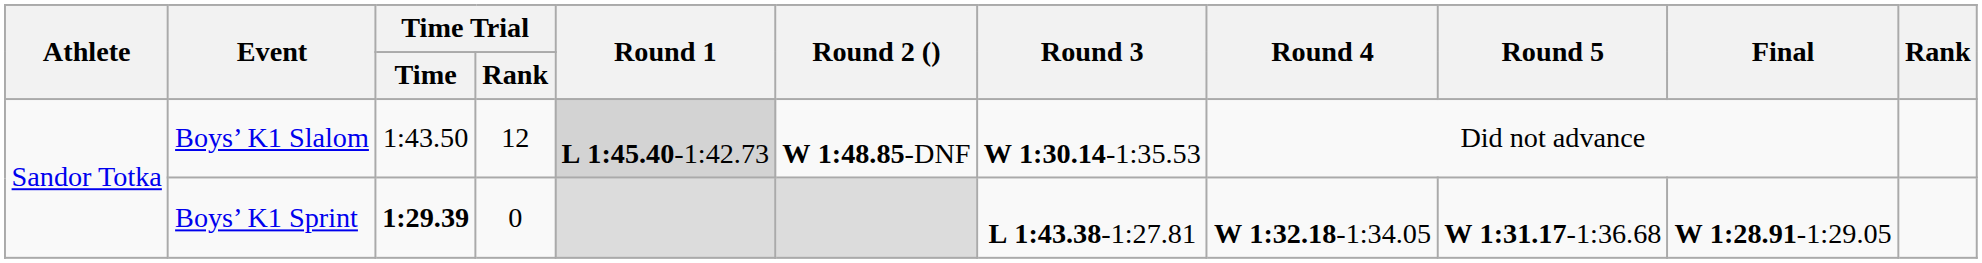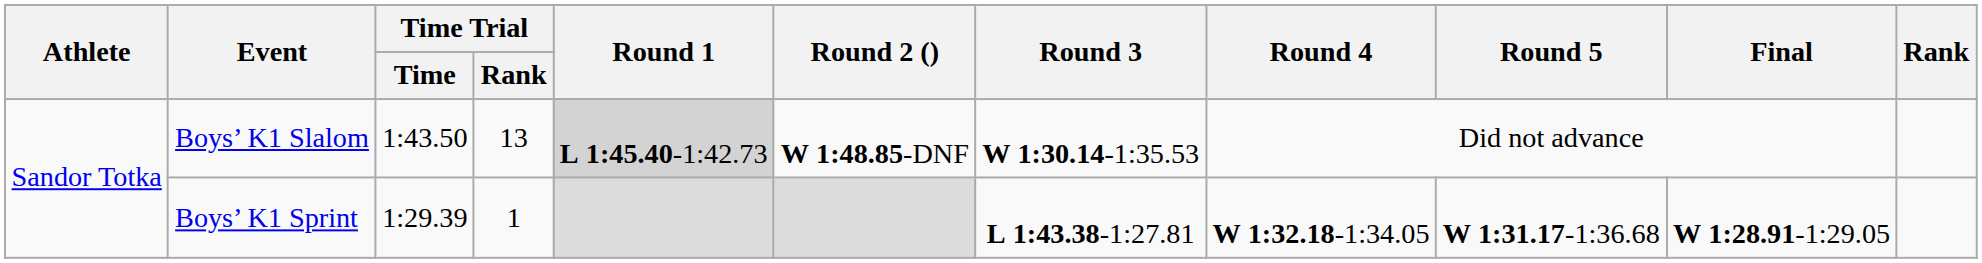Boys’ K1 Slalom | Time Trial / Rank: 12 -> 13
Boys’ K1 Sprint | Time Trial / Time: bold -> normal
Boys’ K1 Sprint | Time Trial / Rank: 0 -> 1
